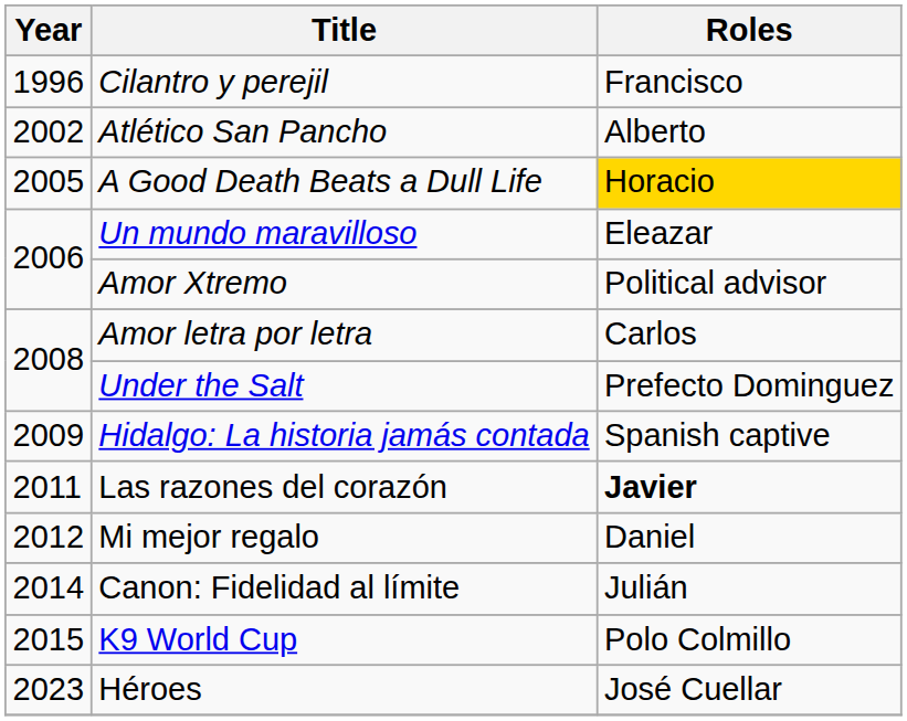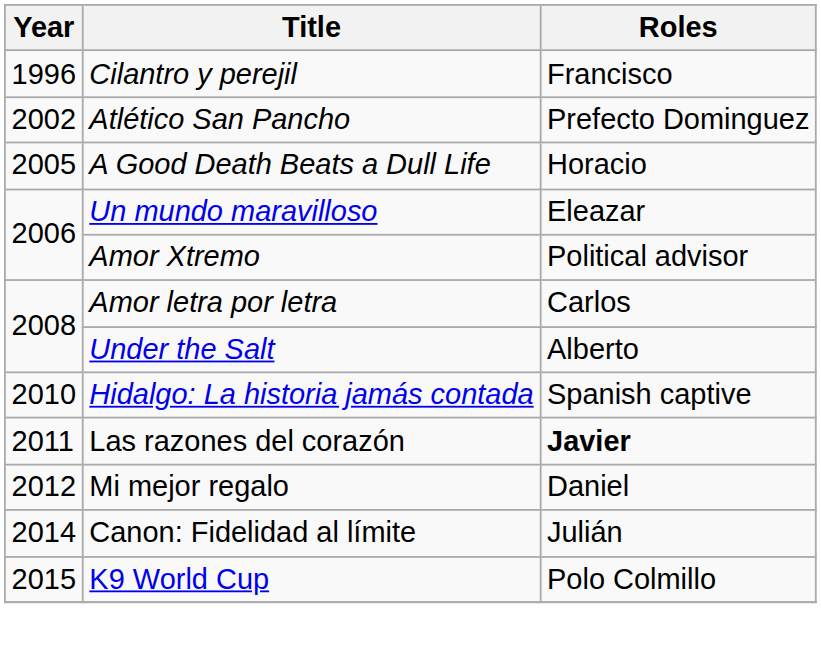Atlético San Pancho | Roles: Alberto -> Prefecto Dominguez
A Good Death Beats a Dull Life | Roles: gold background -> no background
Under the Salt | Roles: Prefecto Dominguez -> Alberto
Hidalgo: La historia jamás contada | Year: 2009 -> 2010
- row: 2023 | Héroes | José Cuellar
